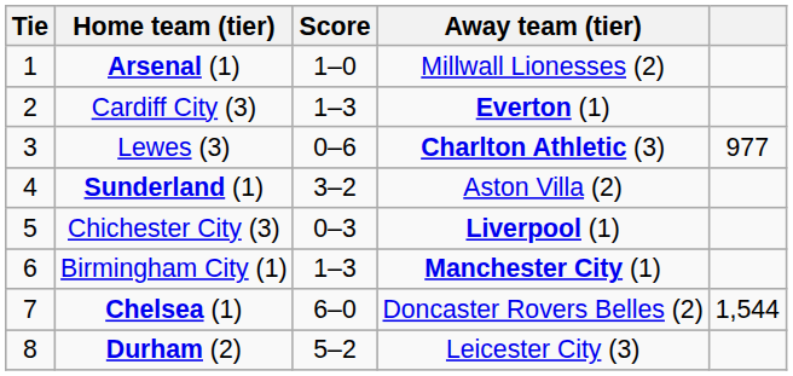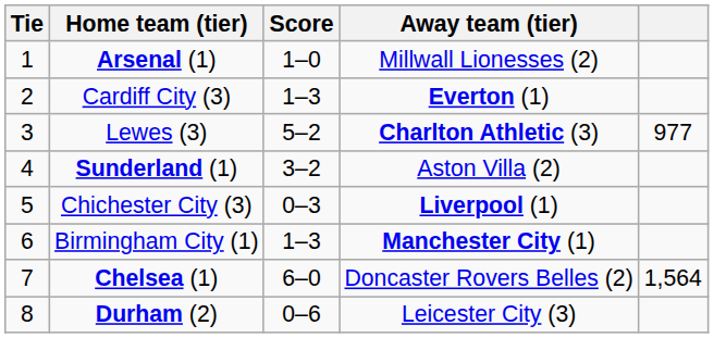Lewes (3) | Score: 0–6 -> 5–2
Chelsea (1) | column 5: 1,544 -> 1,564
Durham (2) | Score: 5–2 -> 0–6
